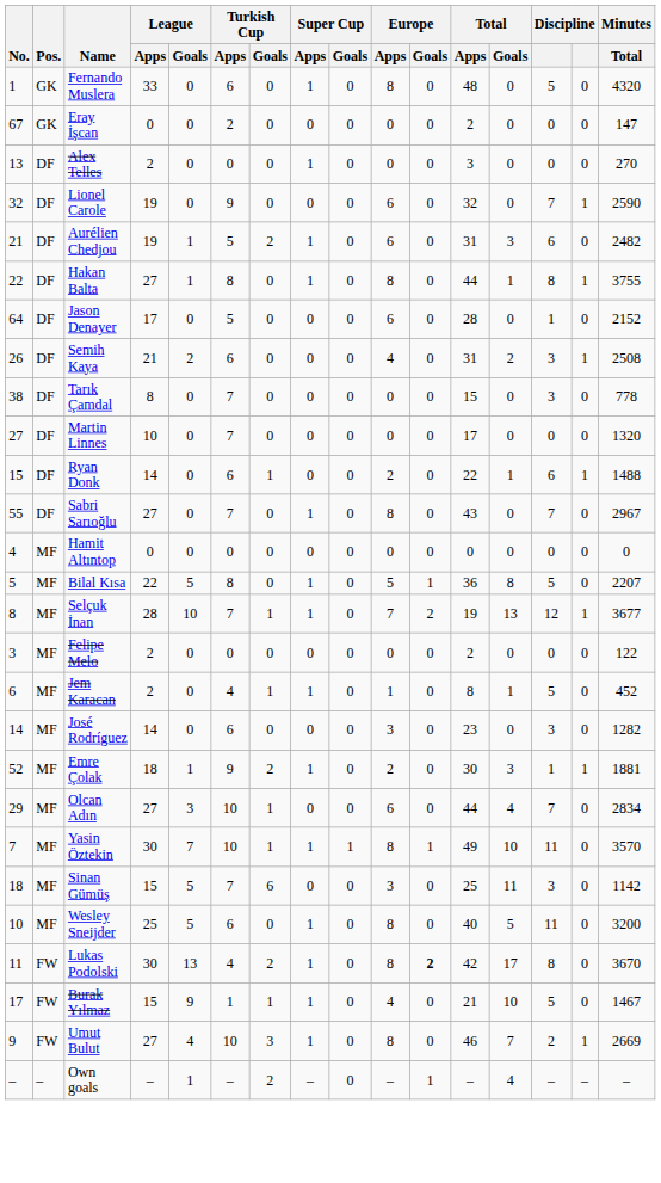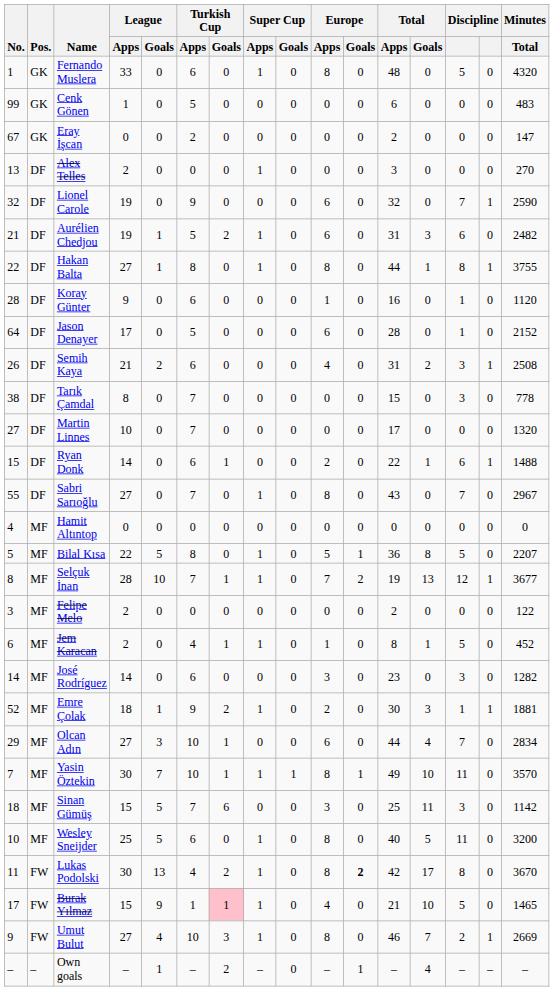+ row: 99 | GK | Cenk Gönen | 1 | 0 | 5 | 0 | 0 | 0 | 0 | 0 | 6 | 0 | 0 | 0 | 483
+ row: 28 | DF | Koray Günter | 9 | 0 | 6 | 0 | 0 | 0 | 1 | 0 | 16 | 0 | 1 | 0 | 1120
Burak Yılmaz | Turkish Cup / Goals: no background -> pink background
Burak Yılmaz | Minutes / Total: 1467 -> 1465
